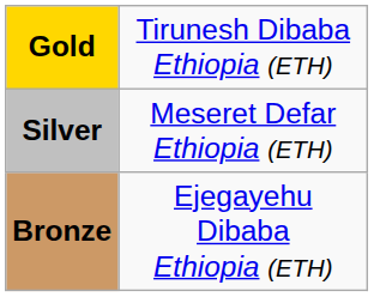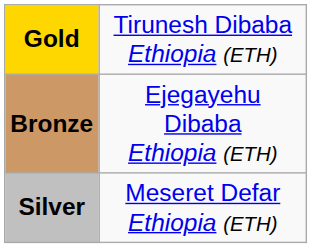rows swapped: Silver <-> Bronze
